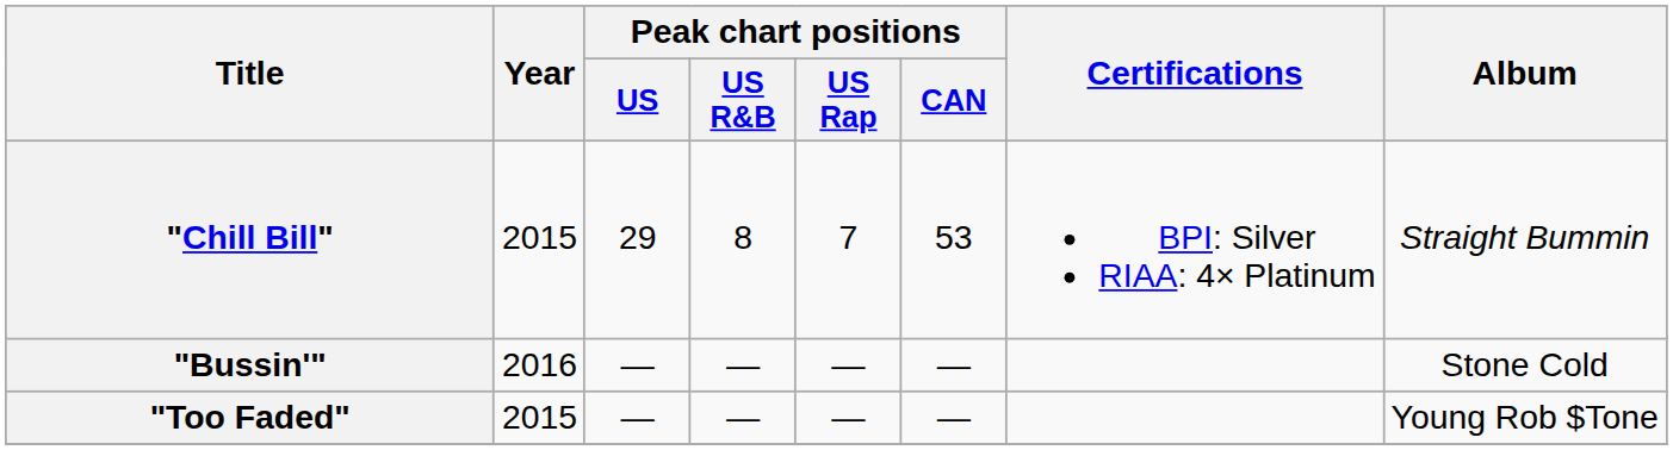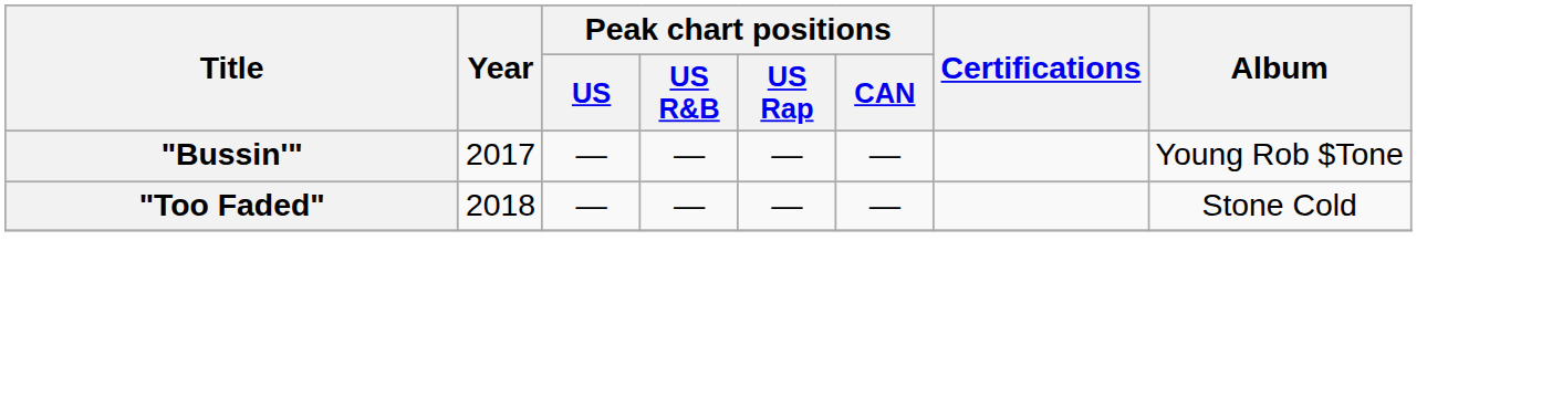- row: "Chill Bill" | 2015 | 29 | 8 | 7 | 53 | BPI: Silver RIAA: 4× Platinum | Straight Bummin
"Bussin'" | Year: 2016 -> 2017
"Bussin'" | Album: Stone Cold -> Young Rob $Tone
"Too Faded" | Year: 2015 -> 2018
"Too Faded" | Album: Young Rob $Tone -> Stone Cold
